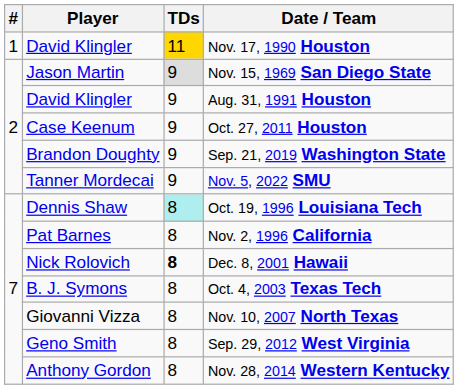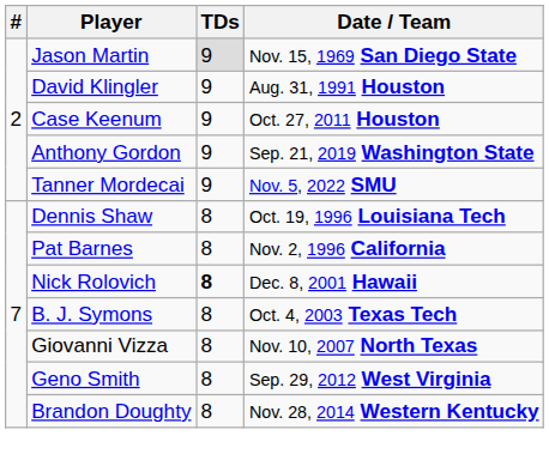- row: 1 | David Klingler | 11 | Nov. 17, 1990 Houston
Sep. 21, 2019 Washington State | Player: Brandon Doughty -> Anthony Gordon
Oct. 19, 1996 Louisiana Tech | TDs: paleturquoise background -> no background
Nov. 28, 2014 Western Kentucky | Player: Anthony Gordon -> Brandon Doughty
